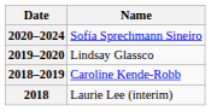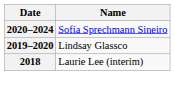- row: 2018–2019 | Caroline Kende-Robb
